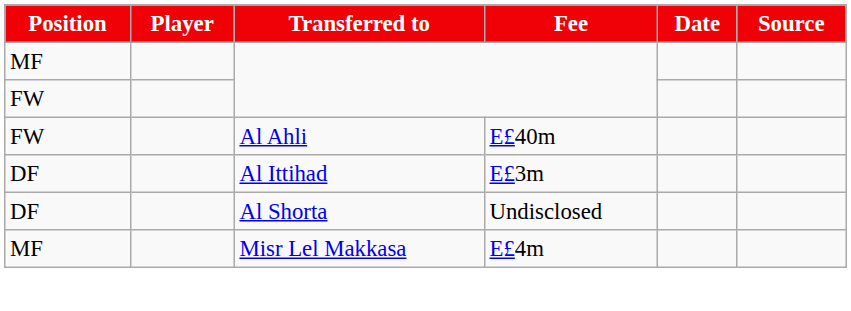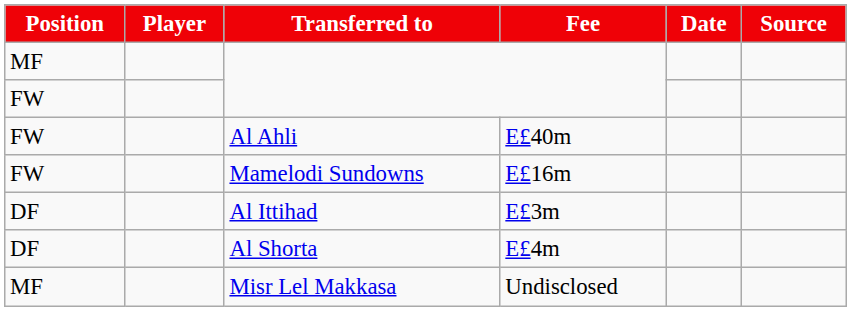+ row: FW | Mamelodi Sundowns | E£16m
Al Shorta | Fee: Undisclosed -> E£4m
Misr Lel Makkasa | Fee: E£4m -> Undisclosed
